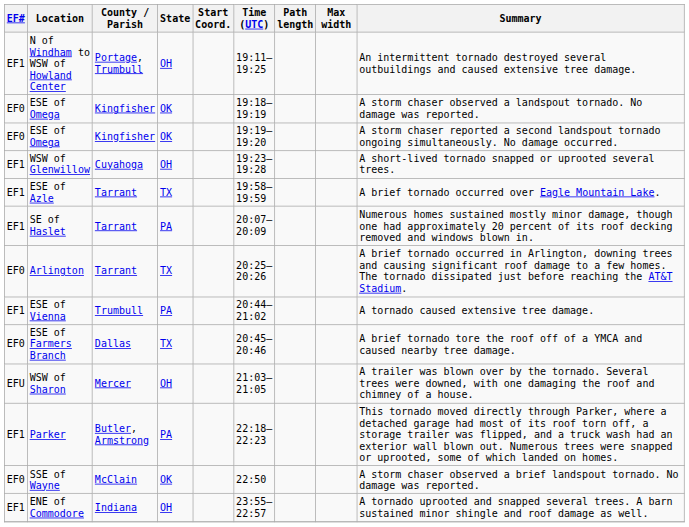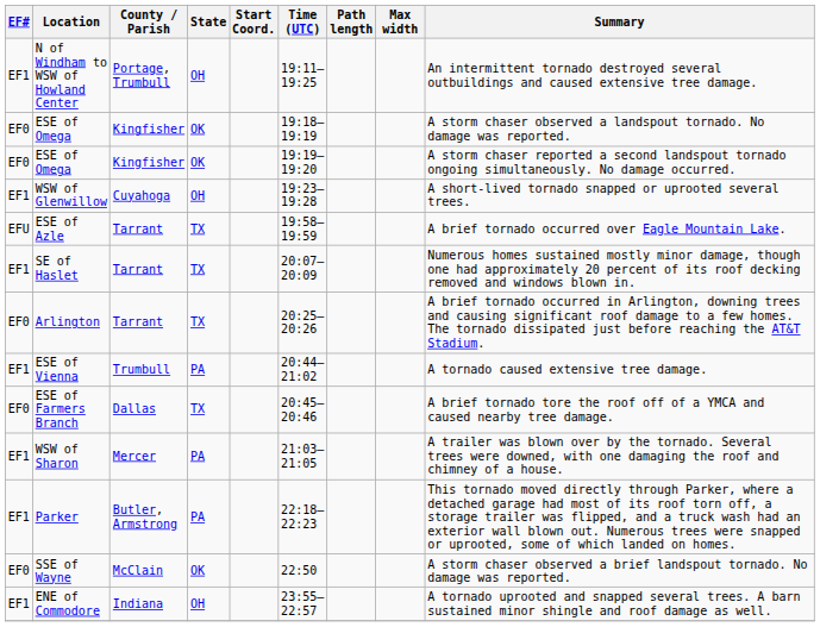ESE of Azle | EF#: EF1 -> EFU
SE of Haslet | State: PA -> TX
WSW of Sharon | EF#: EFU -> EF1
WSW of Sharon | State: OH -> PA
